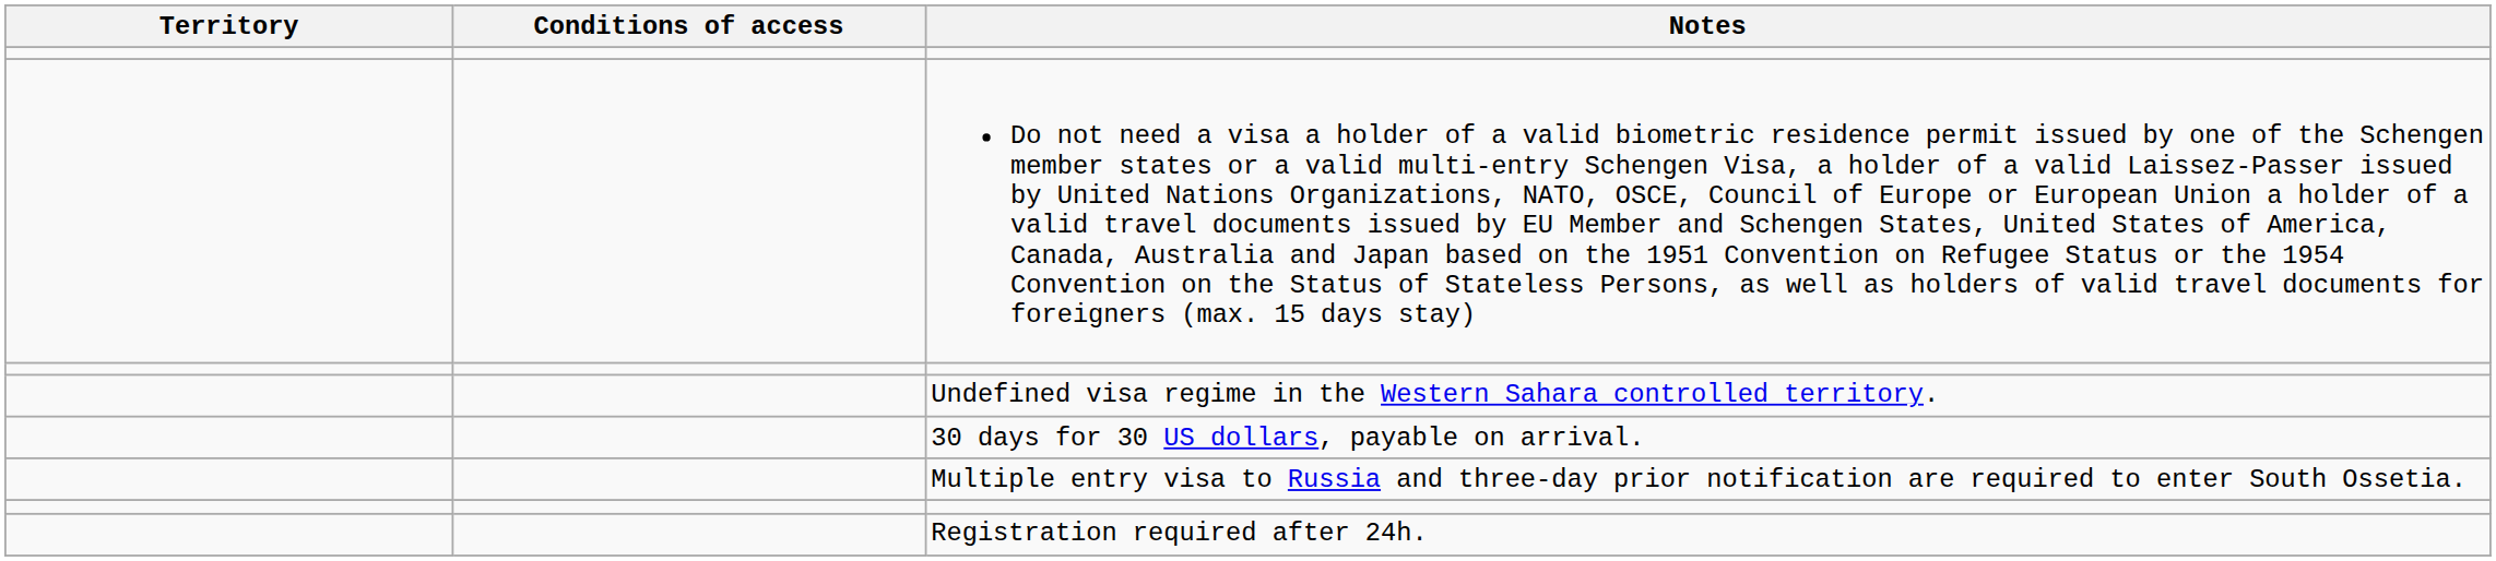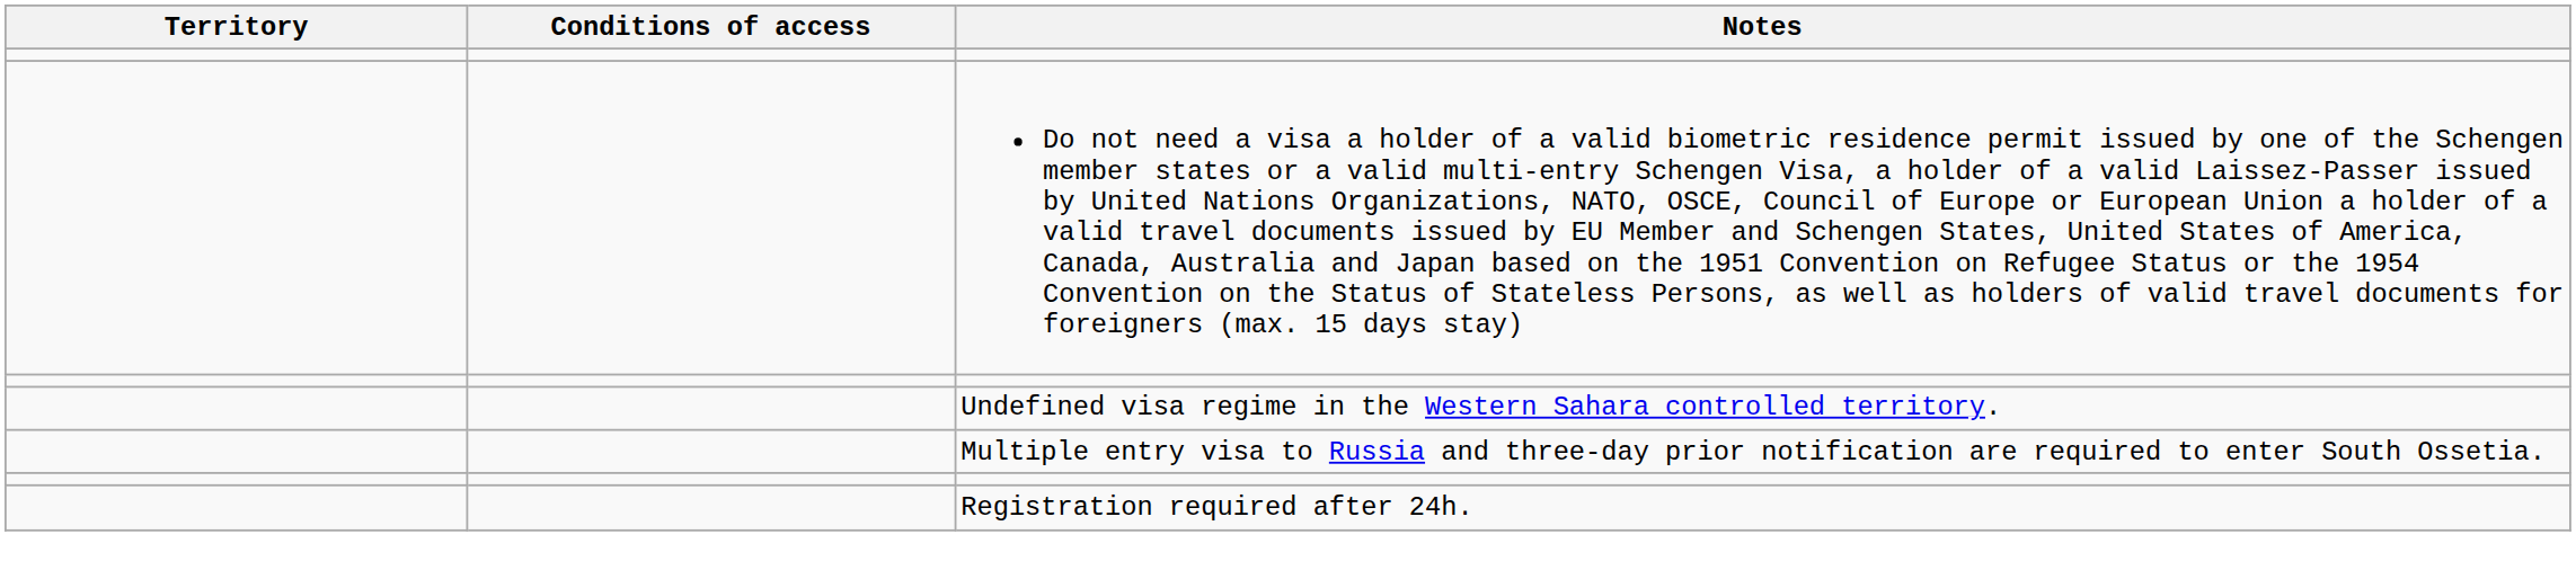- row: 30 days for 30 US dollars, payable on arrival.
